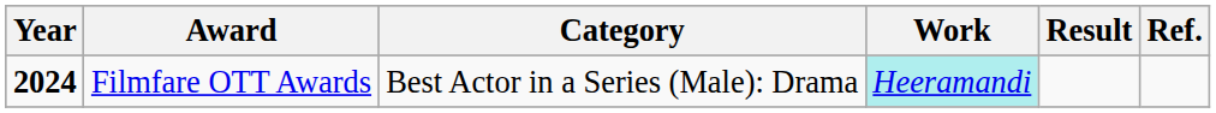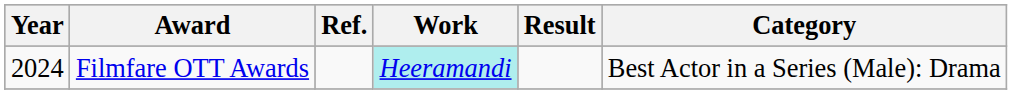columns swapped: Category <-> Ref.
Filmfare OTT Awards | Year: bold -> normal
